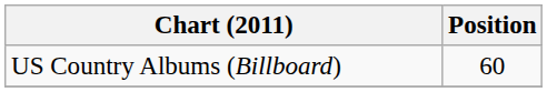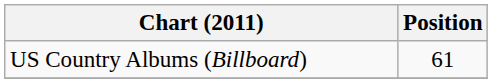US Country Albums (Billboard) | Position: 60 -> 61
